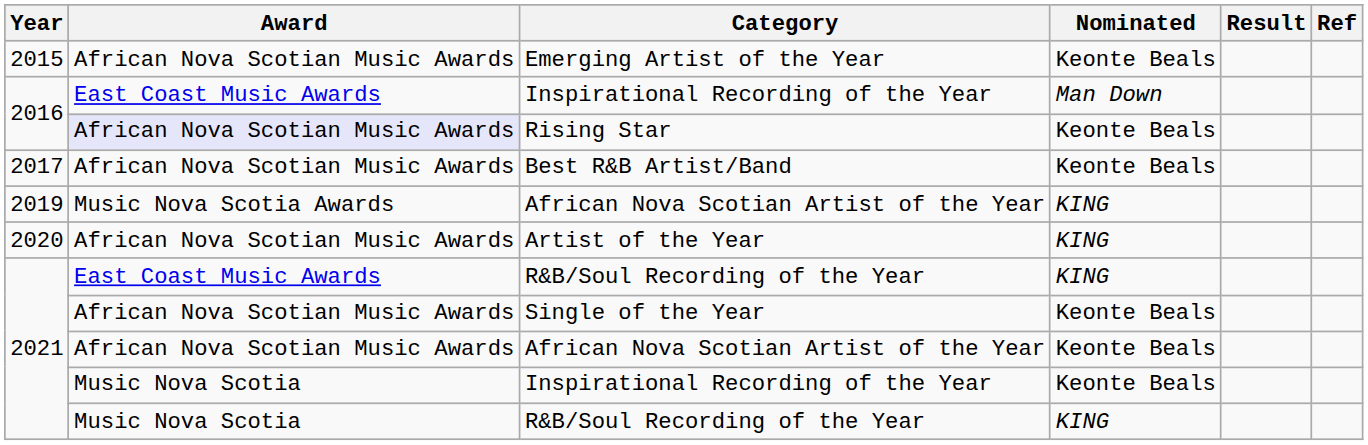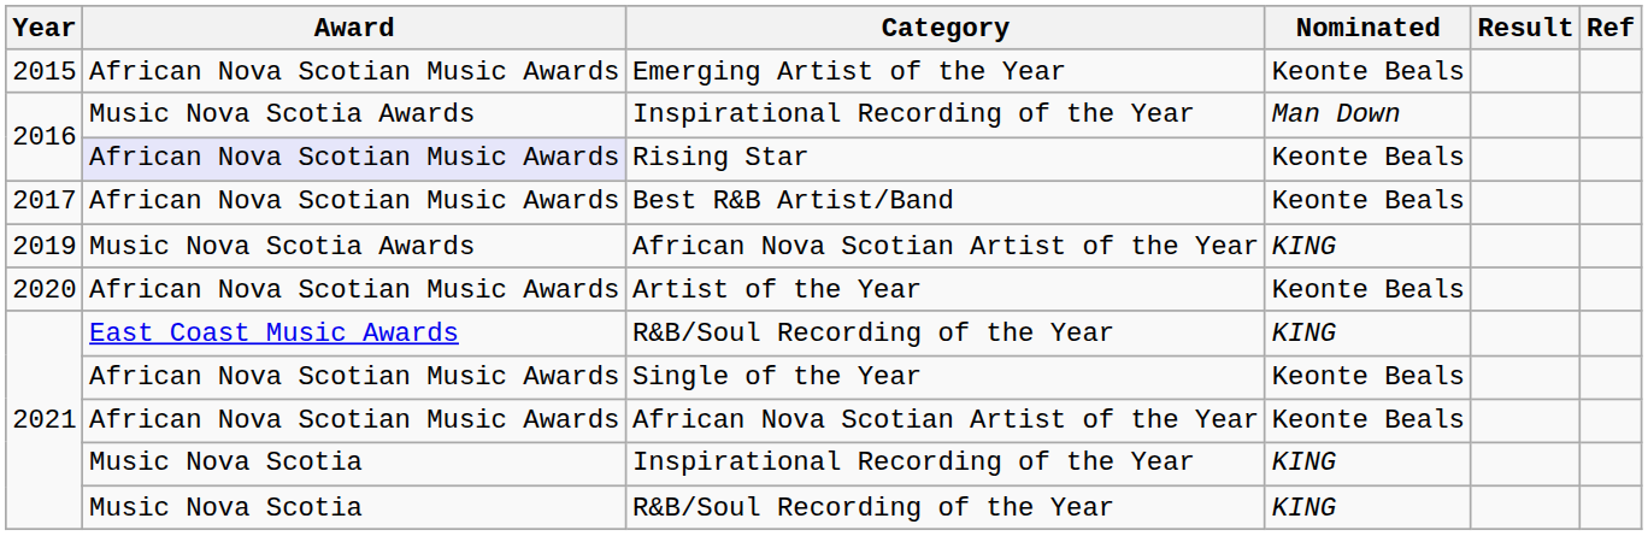2016 / Inspirational Recording of the Year | Award: East Coast Music Awards -> Music Nova Scotia Awards
Artist of the Year | Nominated: KING -> Keonte Beals
2021 / Inspirational Recording of the Year | Nominated: Keonte Beals -> KING
